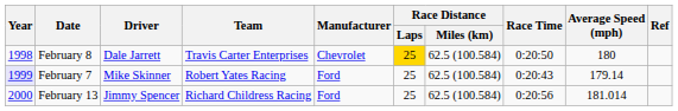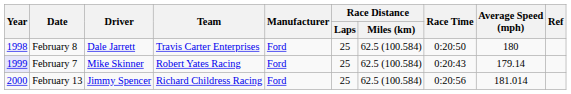February 8 | Manufacturer: Chevrolet -> Ford
February 8 | Race Distance / Laps: gold background -> no background
